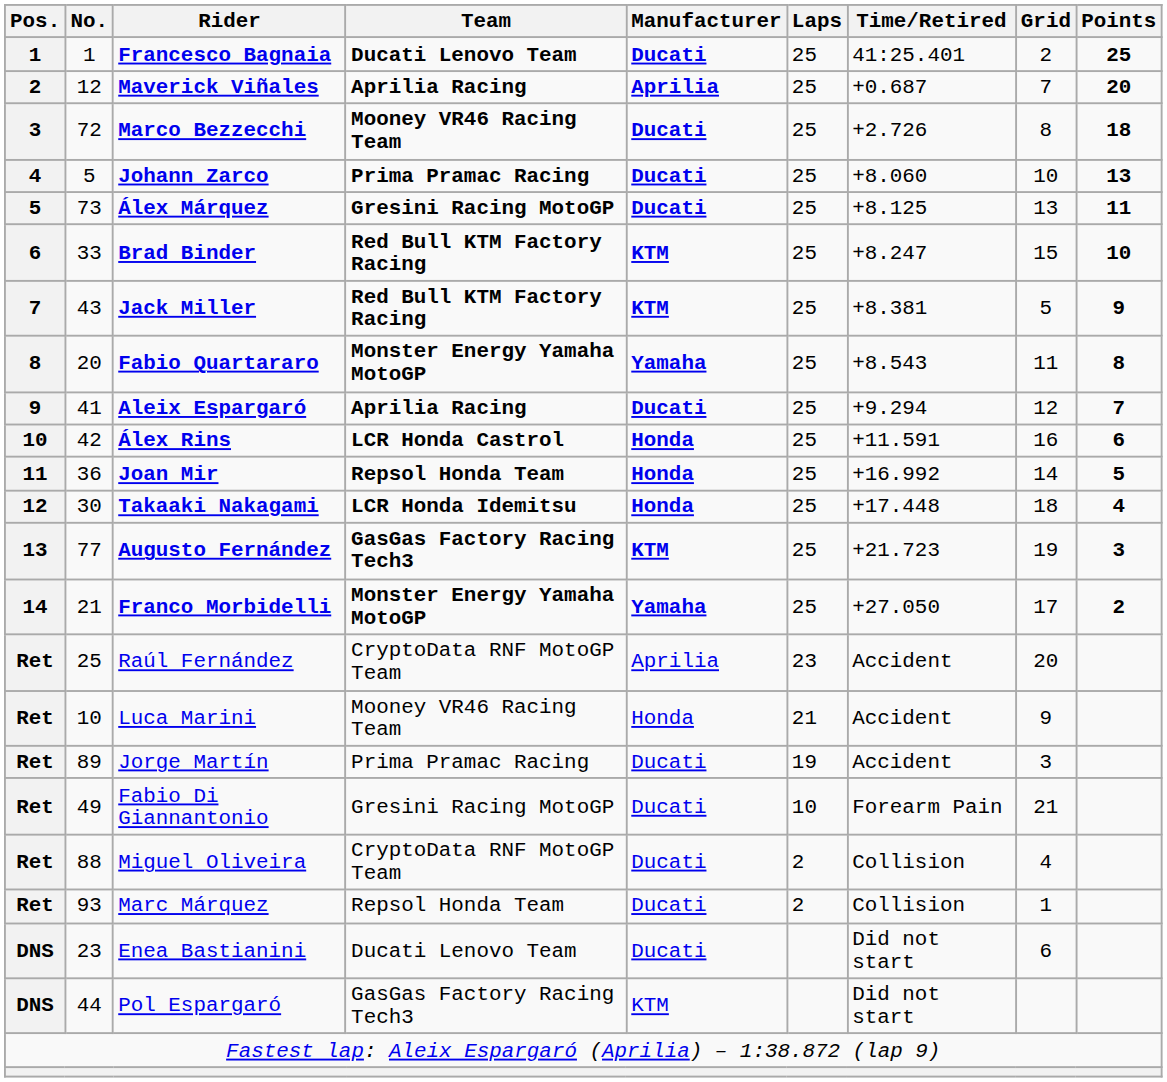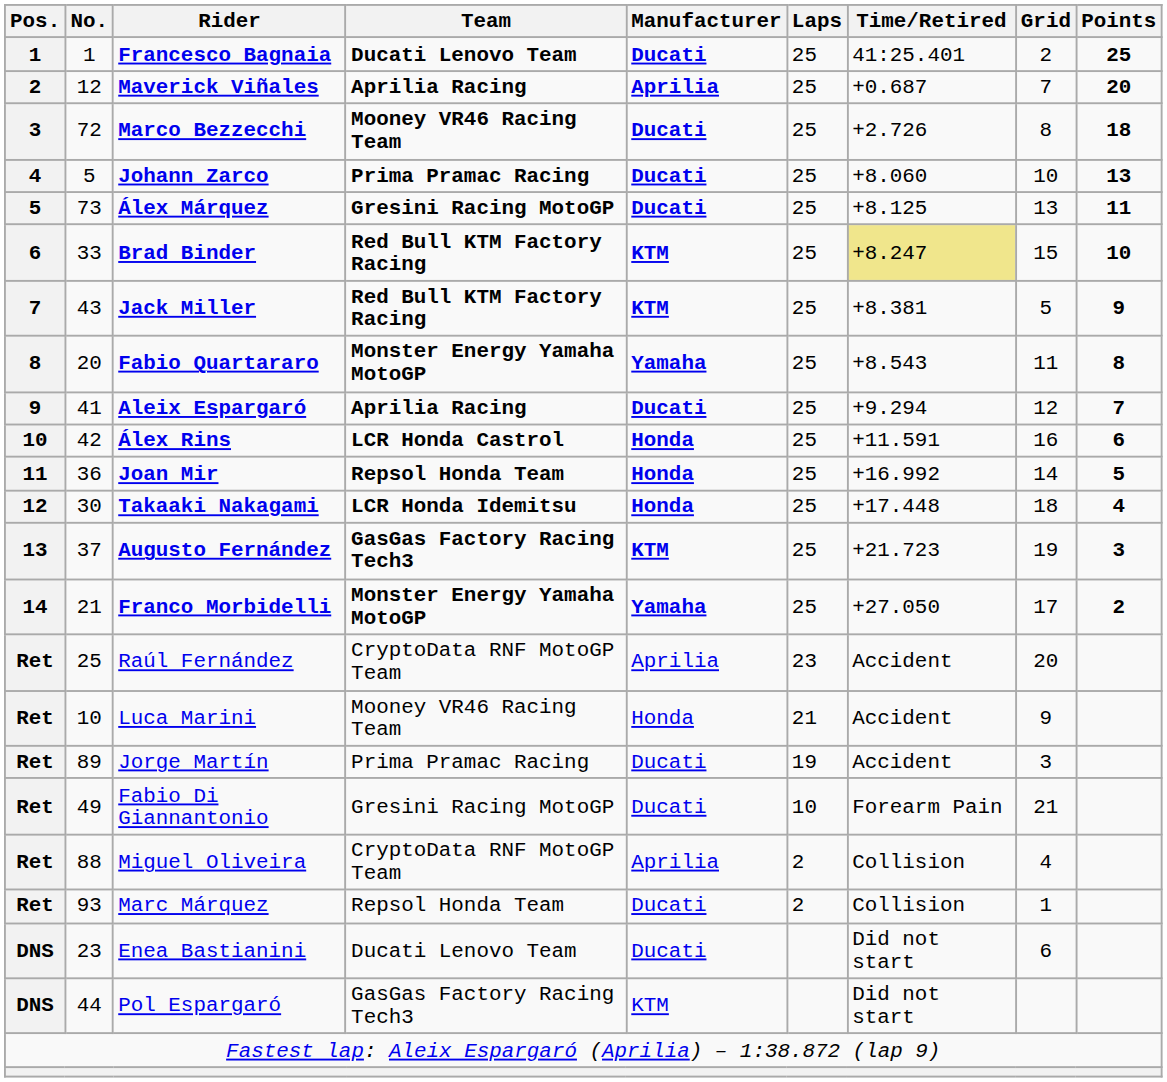Brad Binder | Time/Retired: no background -> khaki background
Augusto Fernández | No.: 77 -> 37
Miguel Oliveira | Manufacturer: Ducati -> Aprilia
